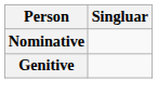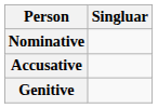+ row: Accusative
